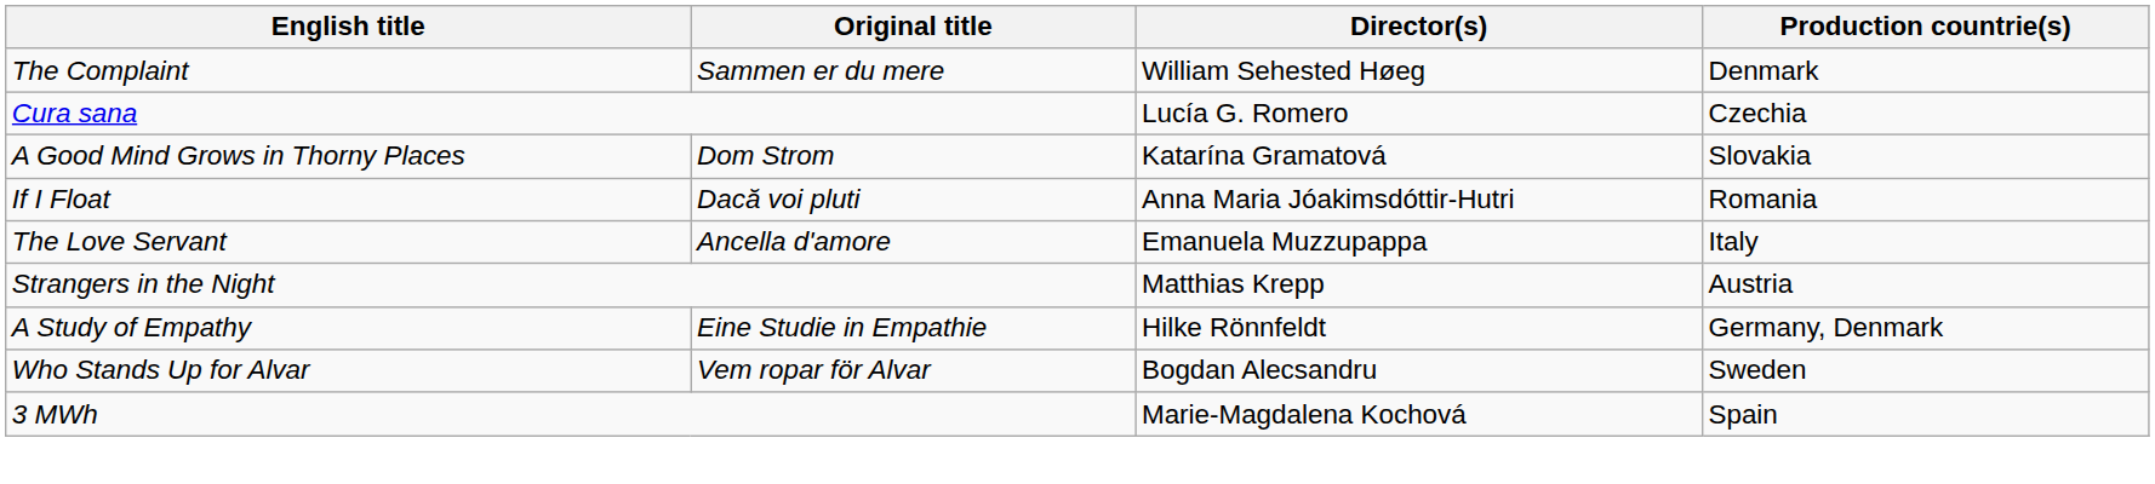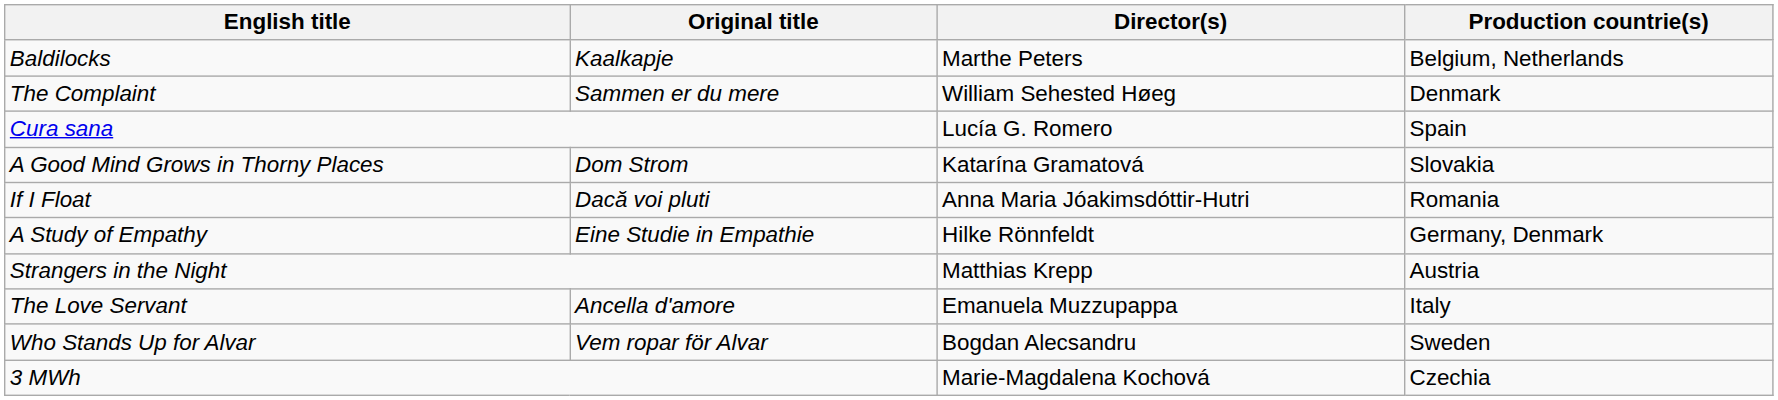+ row: Baldilocks | Kaalkapje | Marthe Peters | Belgium, Netherlands
Cura sana | Production countrie(s): Czechia -> Spain
rows swapped: The Love Servant <-> A Study of Empathy
3 MWh | Production countrie(s): Spain -> Czechia
